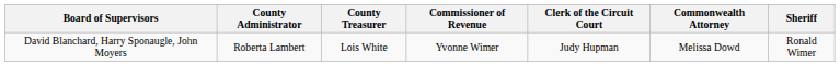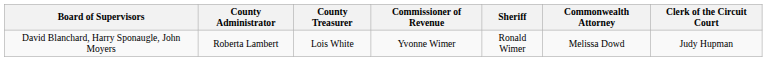columns swapped: Clerk of the Circuit Court <-> Sheriff
